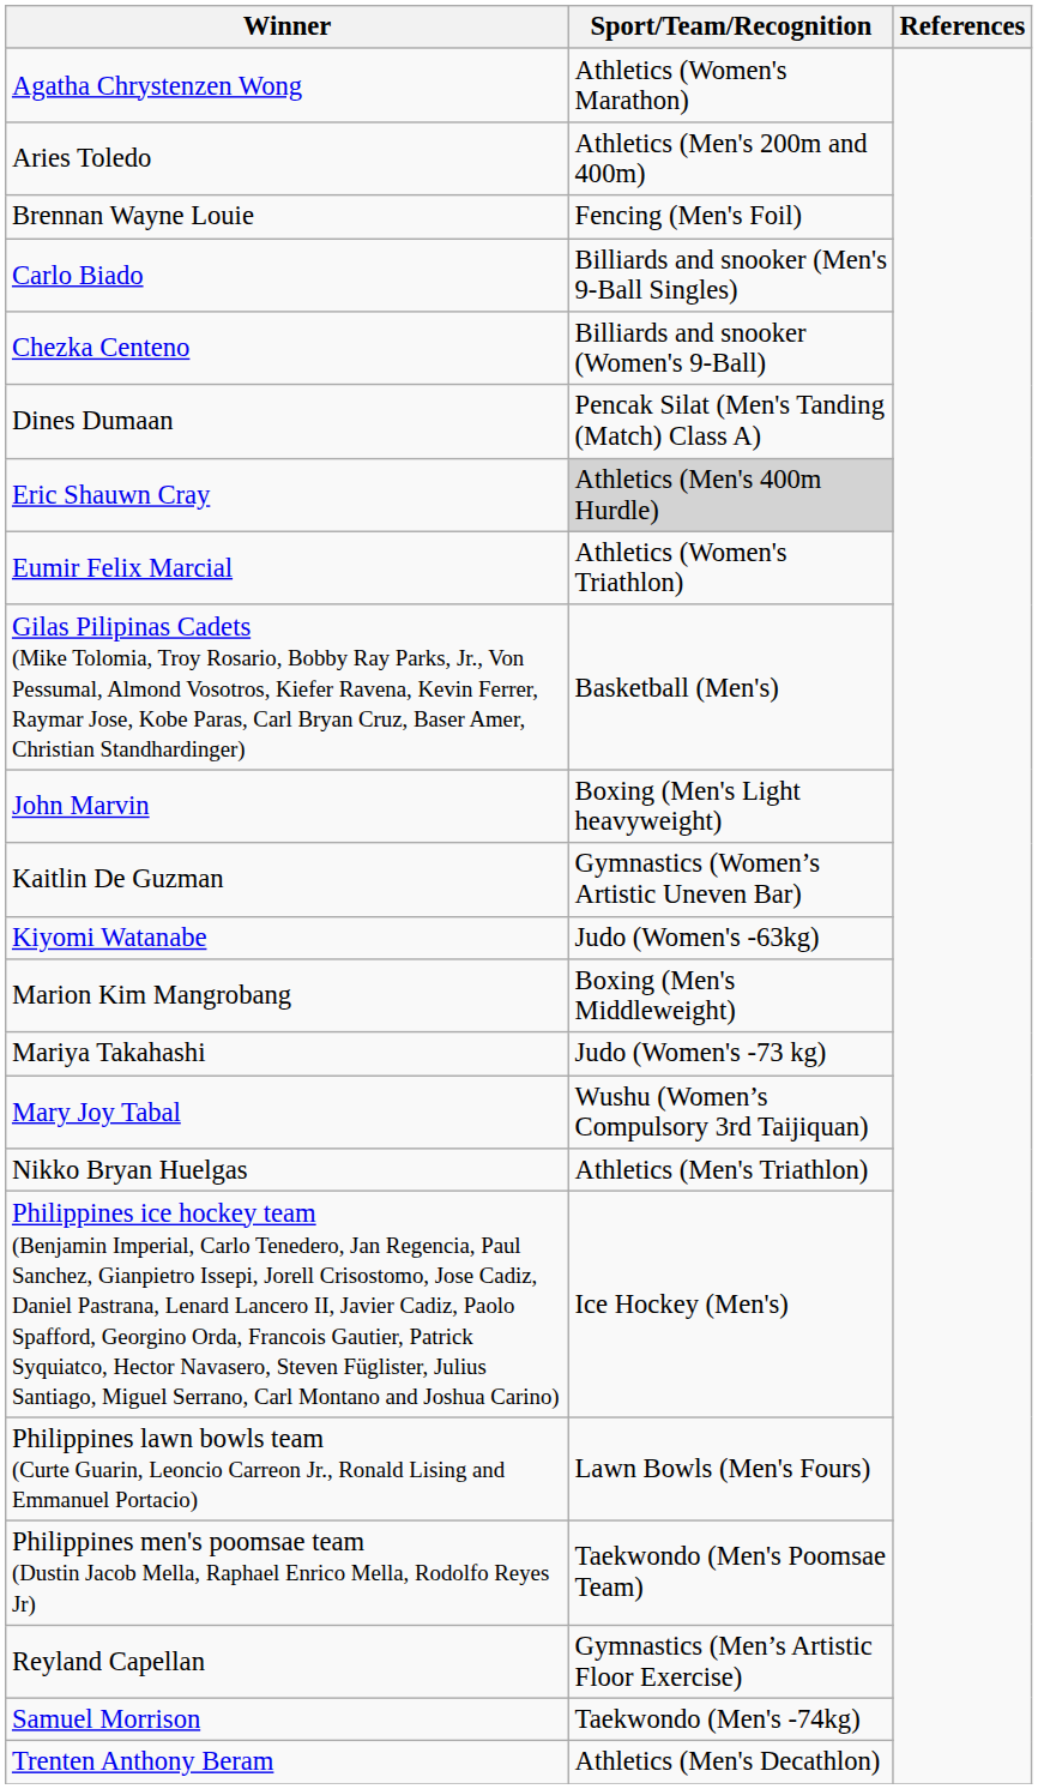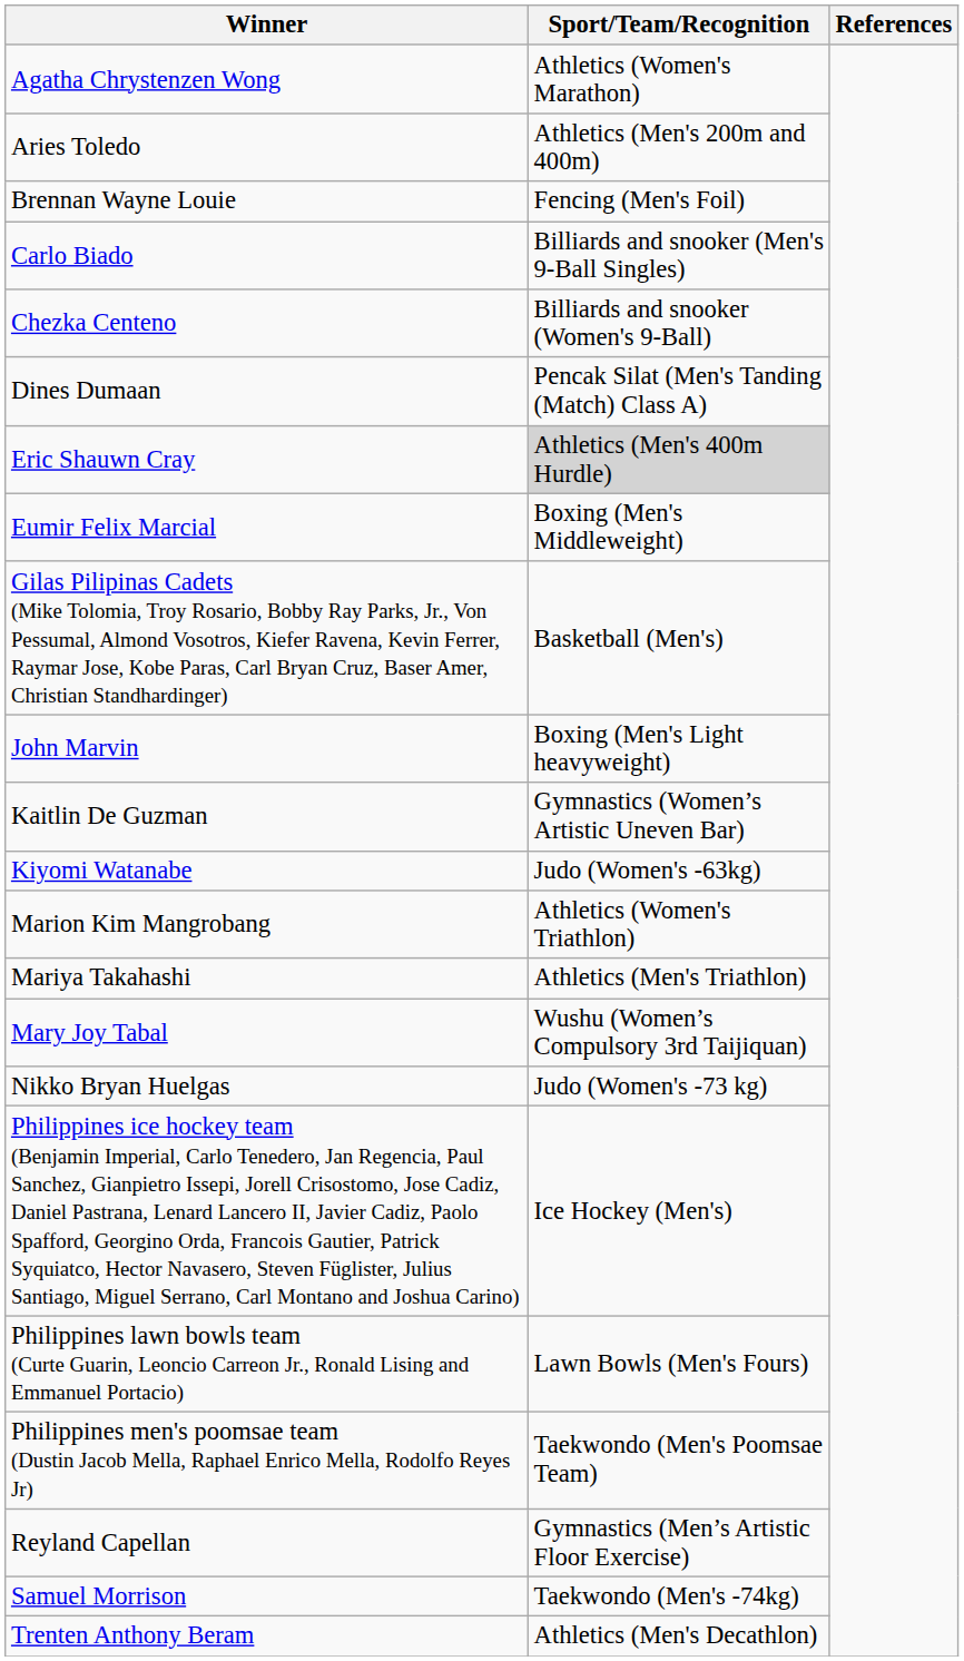Eumir Felix Marcial | Sport/Team/Recognition: Athletics (Women's Triathlon) -> Boxing (Men's Middleweight)
Marion Kim Mangrobang | Sport/Team/Recognition: Boxing (Men's Middleweight) -> Athletics (Women's Triathlon)
Mariya Takahashi | Sport/Team/Recognition: Judo (Women's -73 kg) -> Athletics (Men's Triathlon)
Nikko Bryan Huelgas | Sport/Team/Recognition: Athletics (Men's Triathlon) -> Judo (Women's -73 kg)
